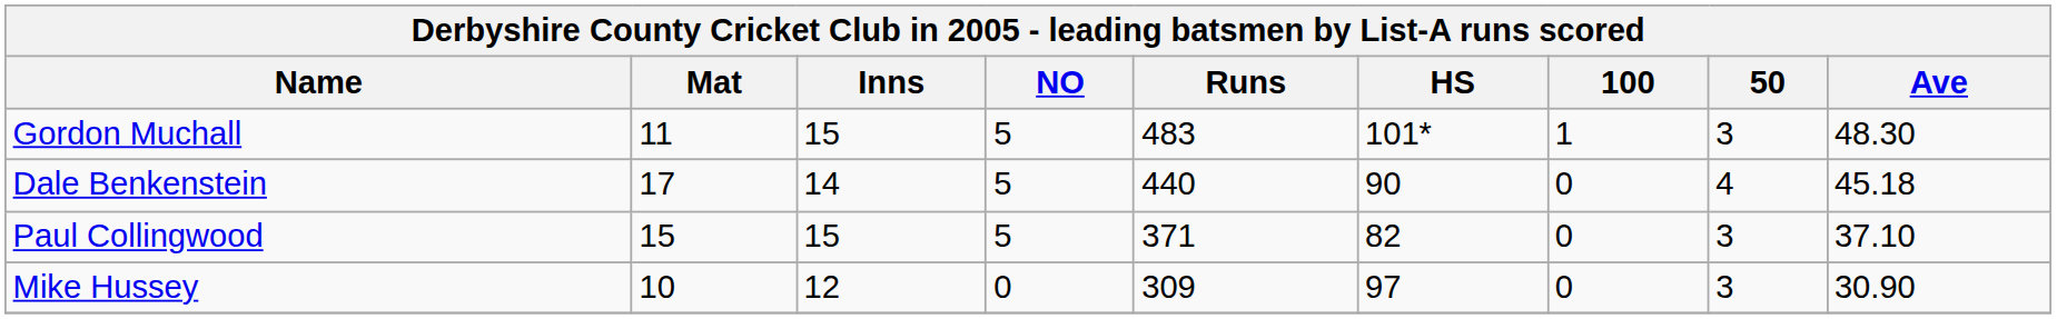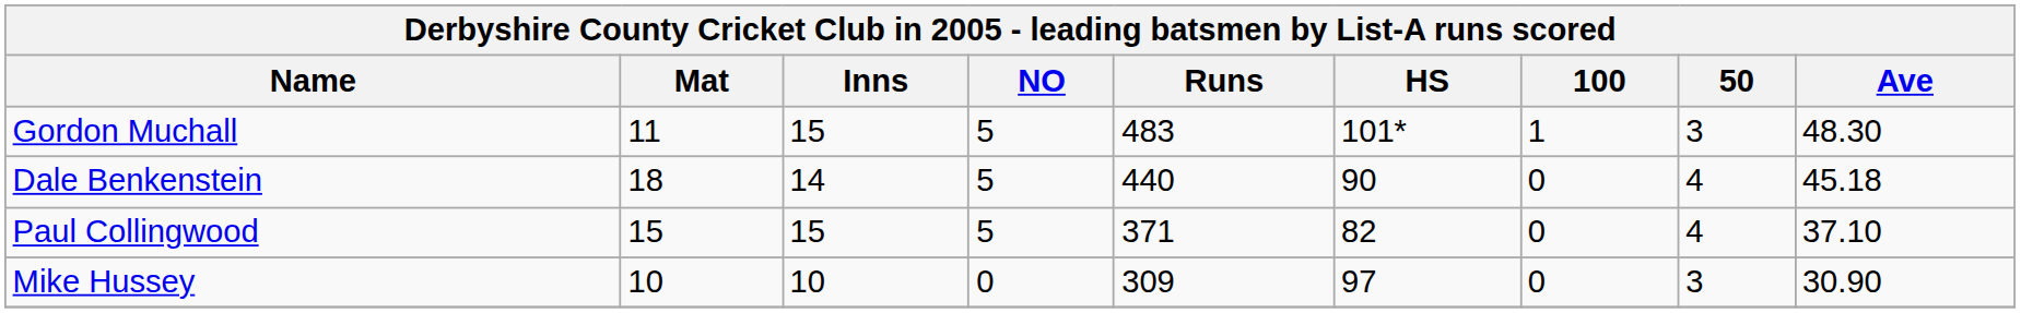Dale Benkenstein | Mat: 17 -> 18
Paul Collingwood | 50: 3 -> 4
Mike Hussey | Inns: 12 -> 10
